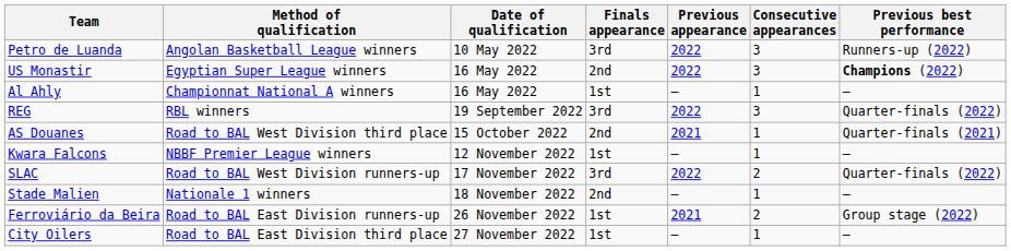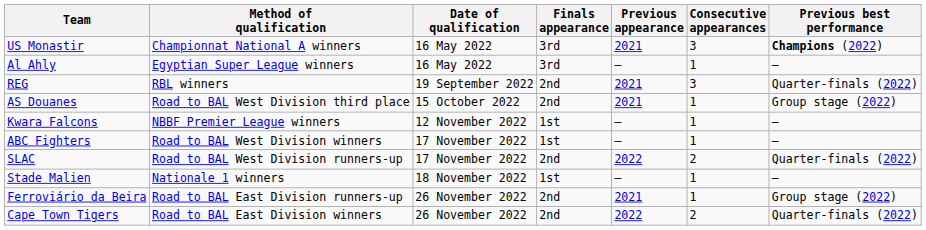- row: Petro de Luanda | Angolan Basketball League winners | 10 May 2022 | 3rd | 2022 | 3 | Runners-up (2022)
US Monastir | Method of qualification: Egyptian Super League winners -> Championnat National A winners
US Monastir | Finals appearance: 2nd -> 3rd
US Monastir | Previous appearance: 2022 -> 2021
Al Ahly | Method of qualification: Championnat National A winners -> Egyptian Super League winners
Al Ahly | Finals appearance: 1st -> 3rd
REG | Finals appearance: 3rd -> 2nd
REG | Previous appearance: 2022 -> 2021
AS Douanes | Previous best performance: Quarter-finals (2021) -> Group stage (2022)
+ row: ABC Fighters | Road to BAL West Division winners | 17 November 2022 | 1st | – | 1 | –
SLAC | Finals appearance: 3rd -> 2nd
Stade Malien | Finals appearance: 2nd -> 1st
Ferroviário da Beira | Finals appearance: 1st -> 2nd
Ferroviário da Beira | Consecutive appearances: 2 -> 1
+ row: Cape Town Tigers | Road to BAL East Division winners | 26 November 2022 | 2nd | 2022 | 2 | Quarter-finals (2022)
- row: City Oilers | Road to BAL East Division third place | 27 November 2022 | 1st | – | 1 | –
